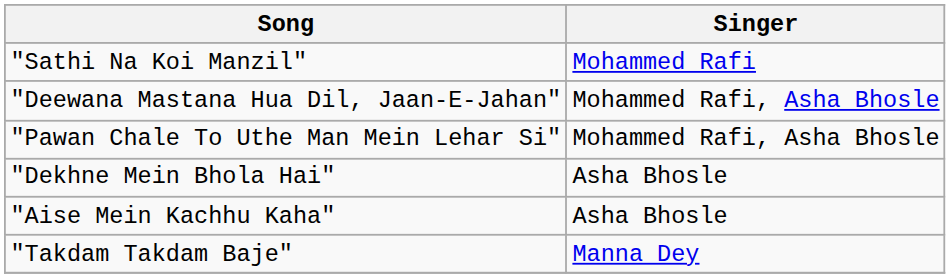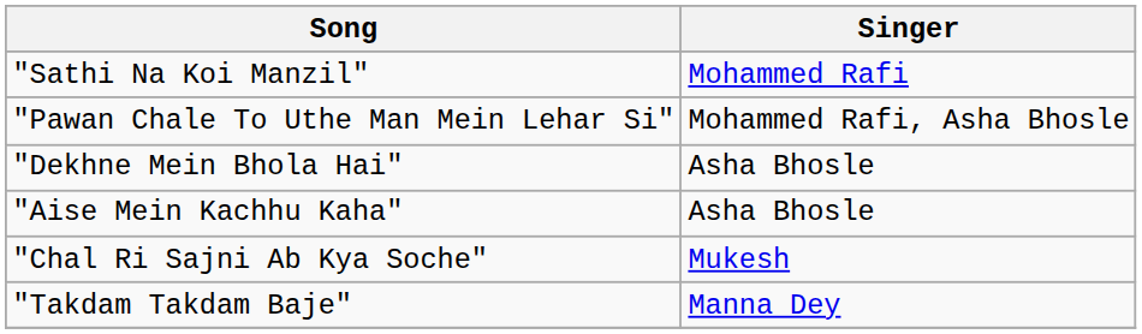- row: "Deewana Mastana Hua Dil, Jaan-E-Jahan" | Mohammed Rafi, Asha Bhosle
+ row: "Chal Ri Sajni Ab Kya Soche" | Mukesh
